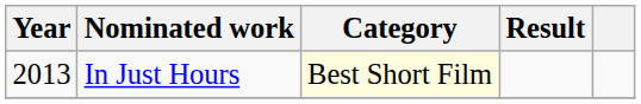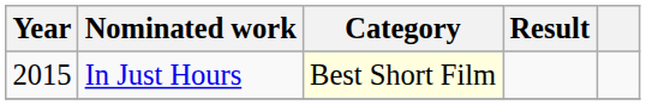In Just Hours | Year: 2013 -> 2015
